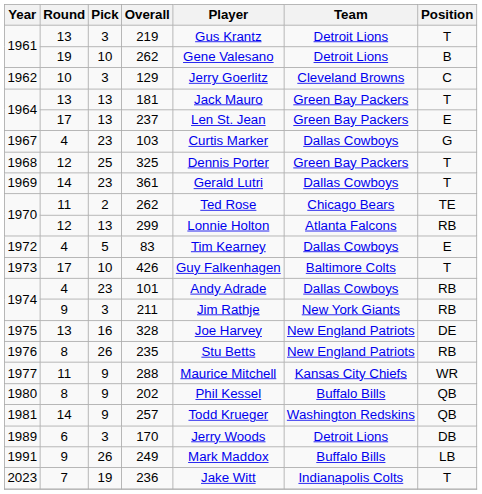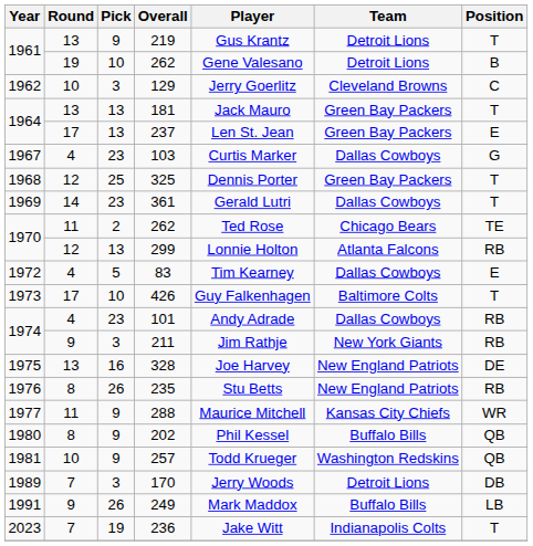219 | Pick: 3 -> 9
257 | Round: 14 -> 10
170 | Round: 6 -> 7
